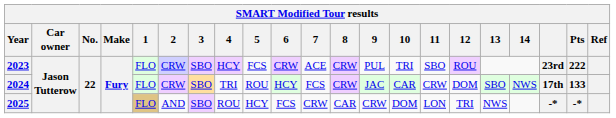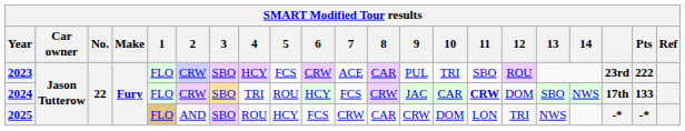2023 | 8: CRW -> CAR
2024 | 11: normal -> bold
